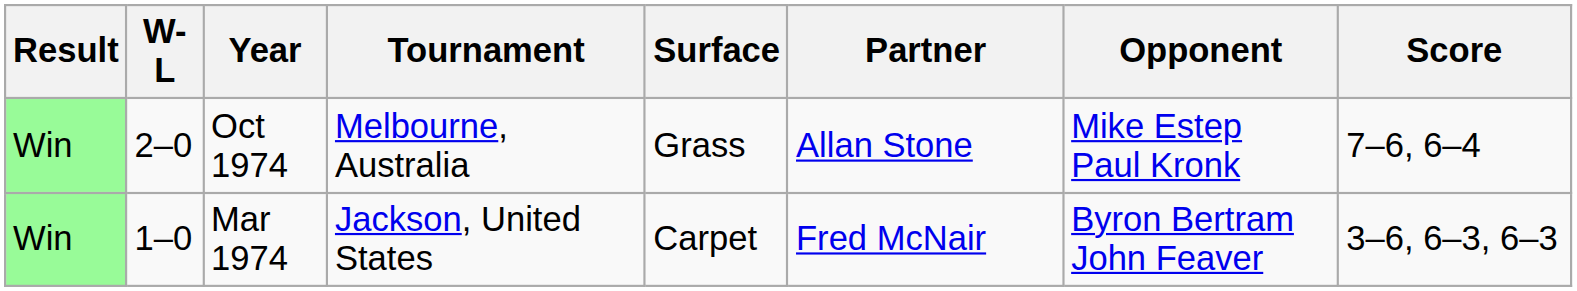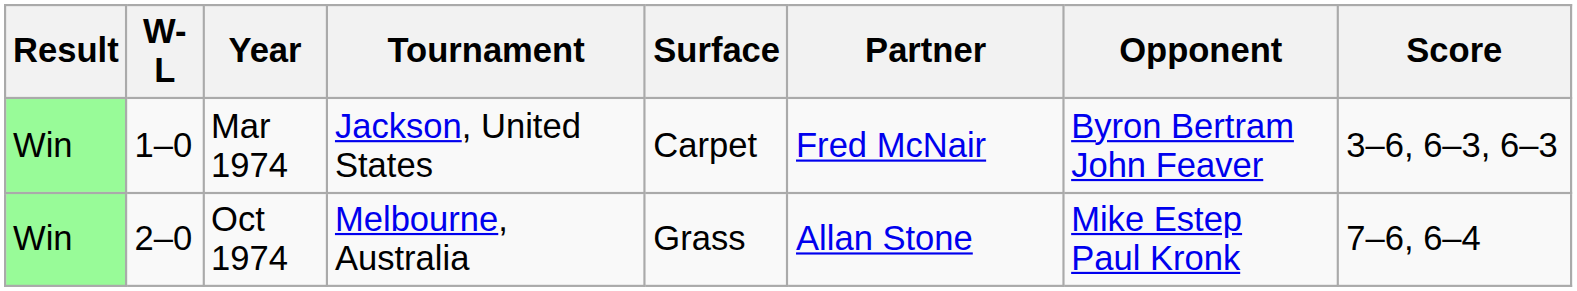rows swapped: Mar 1974 <-> Oct 1974
